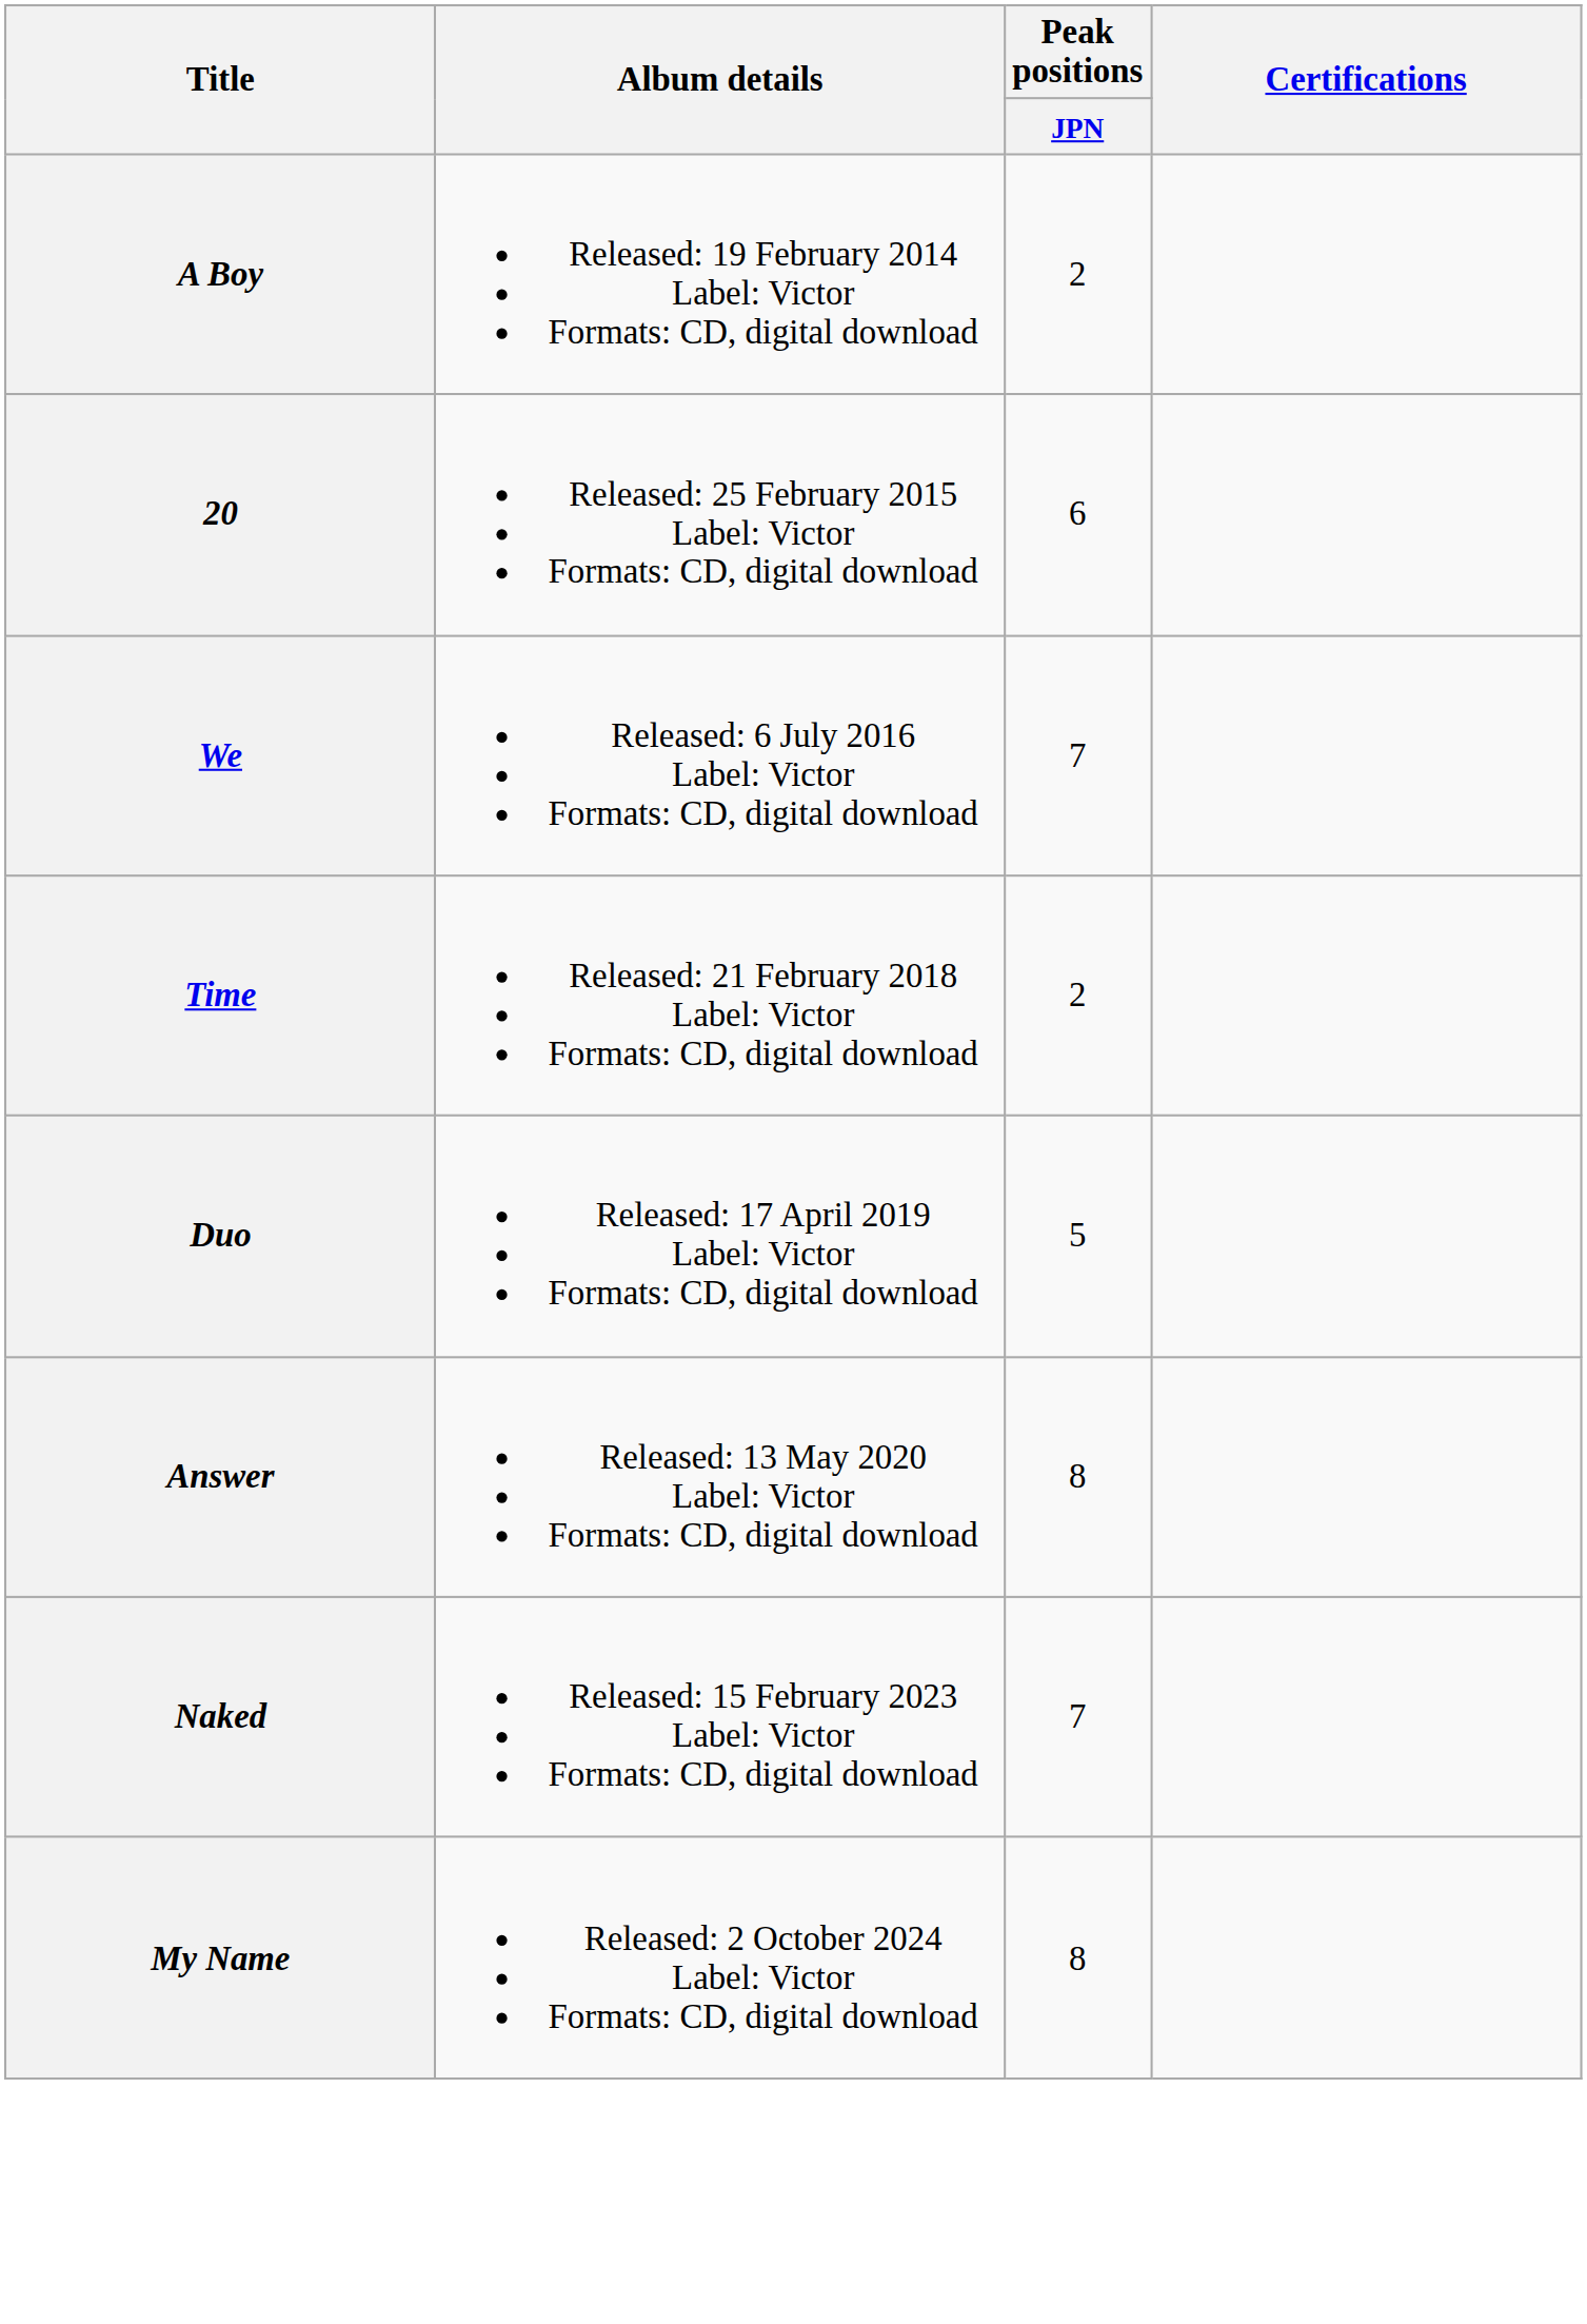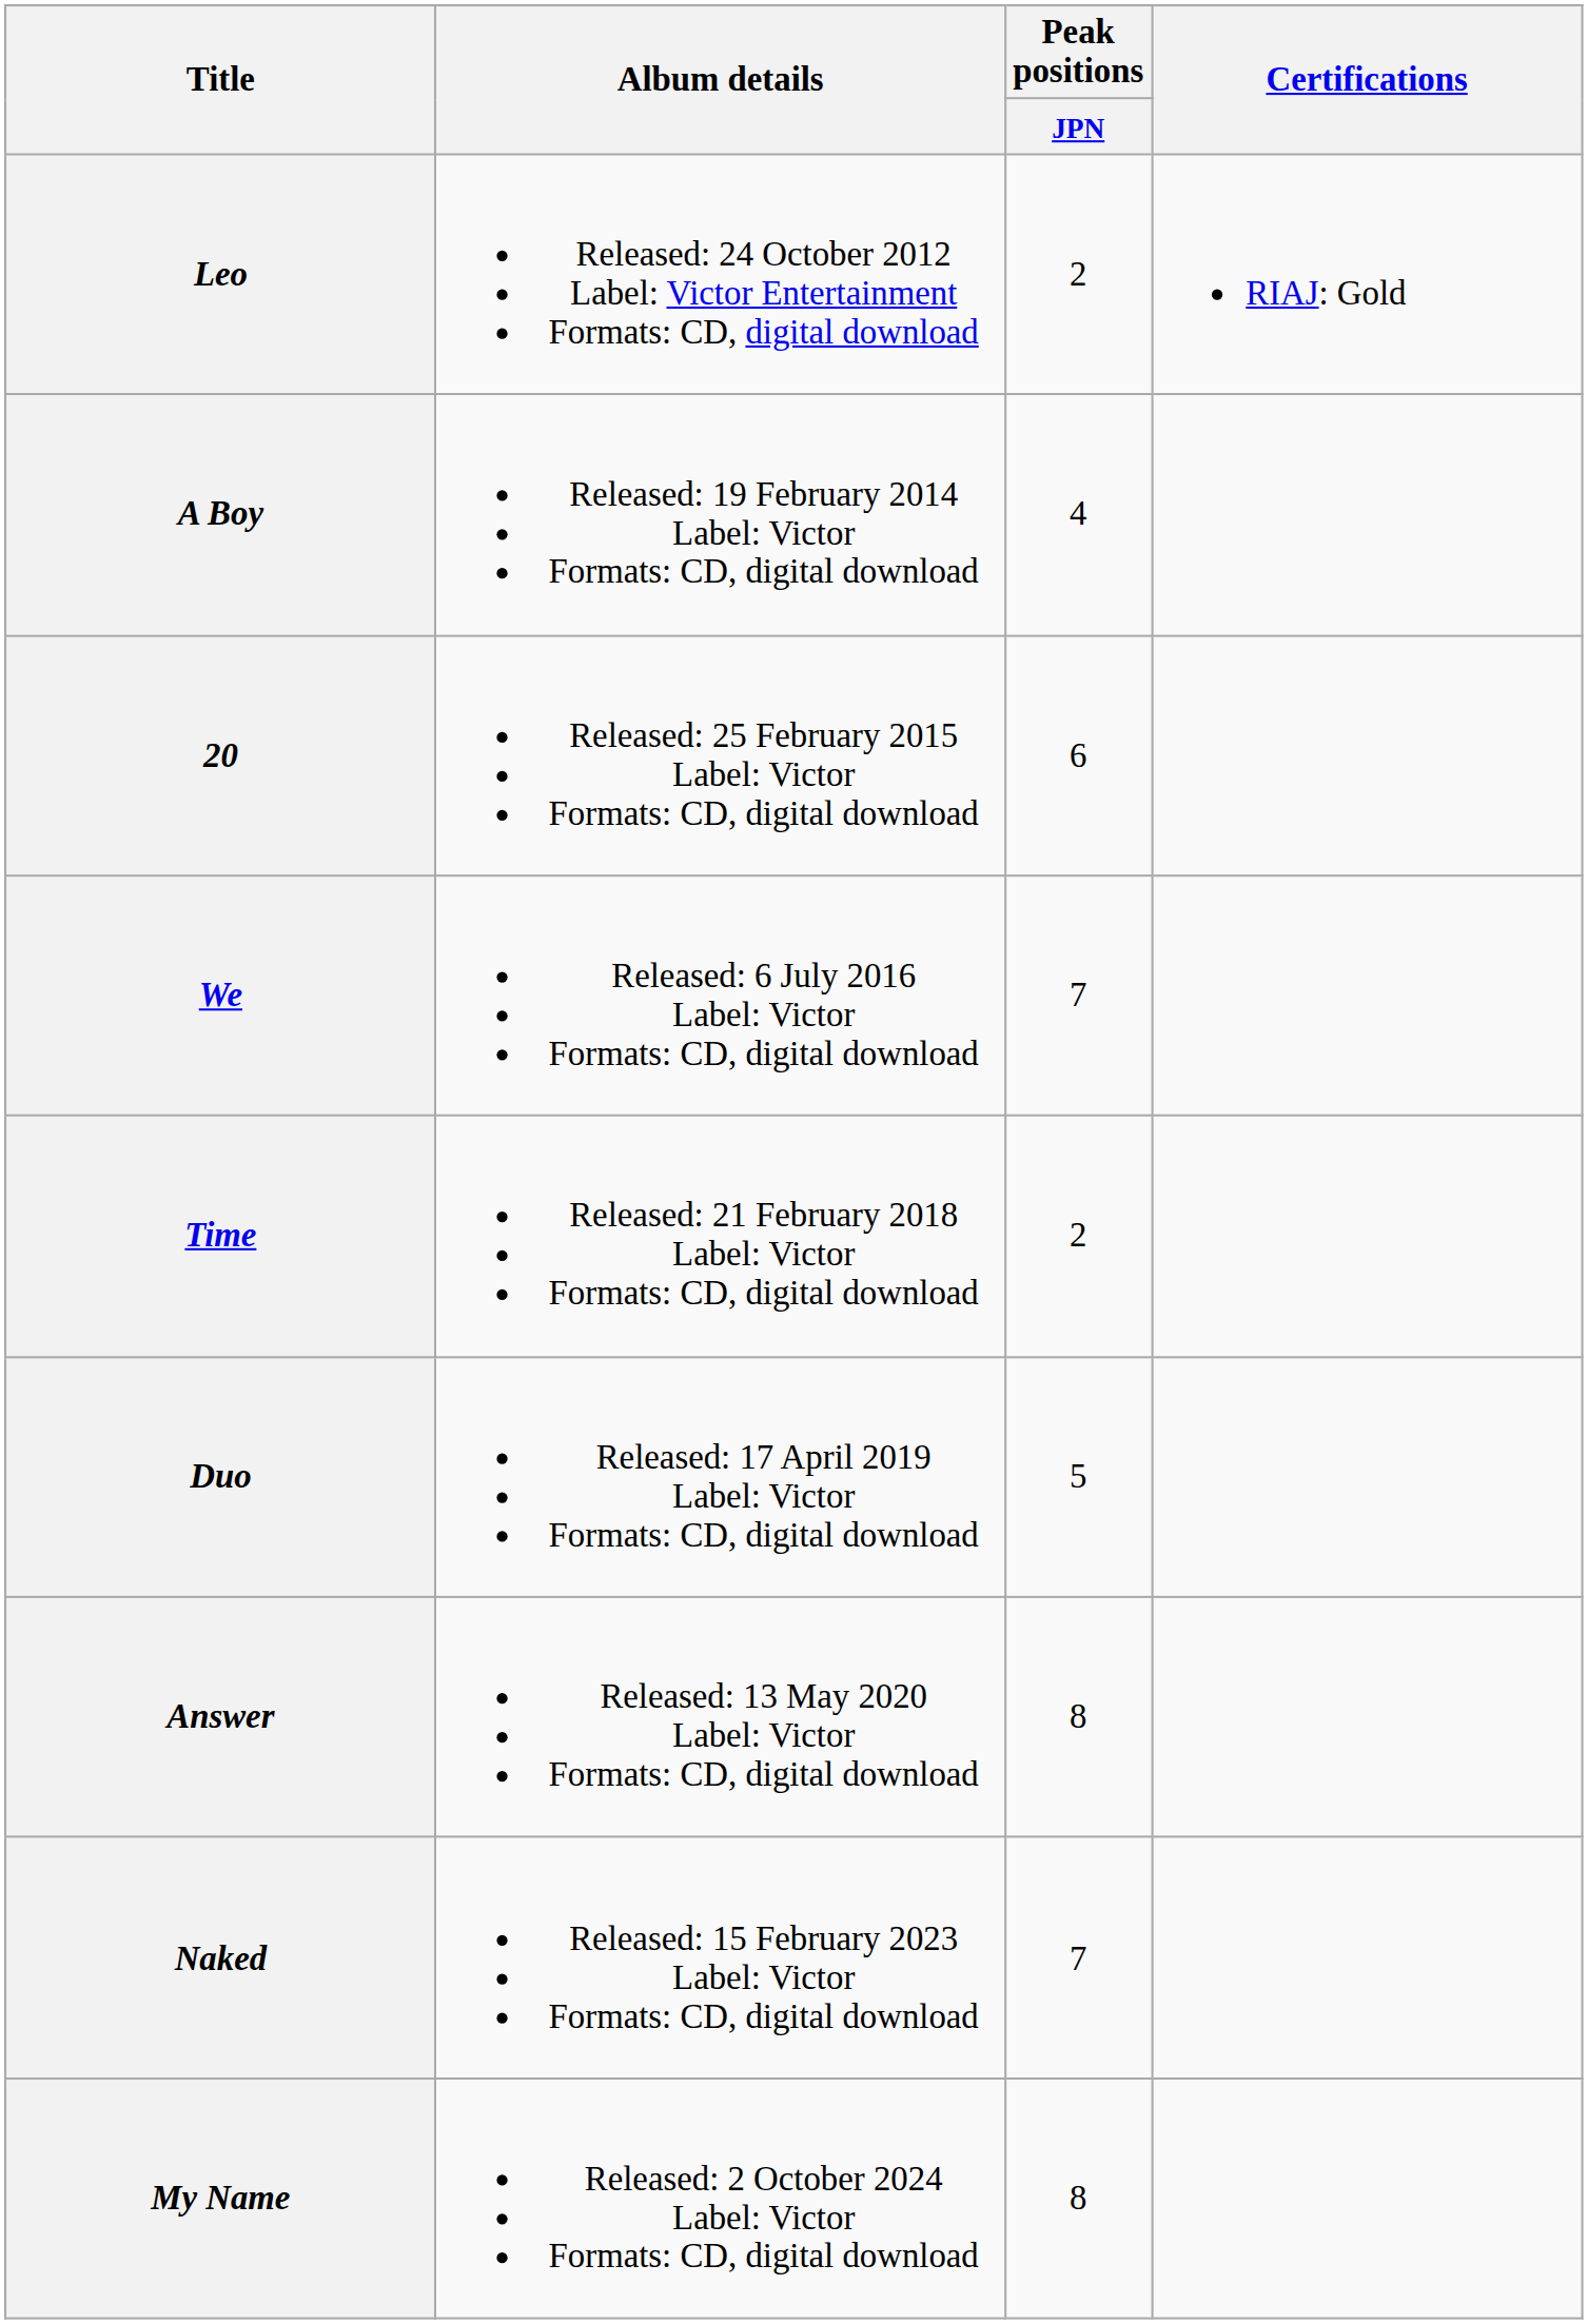+ row: Leo | Released: 24 October 2012 Label: Victor Entertainment Formats: CD, digital download | 2 | RIAJ: Gold
A Boy | Peak positions / JPN: 2 -> 4
